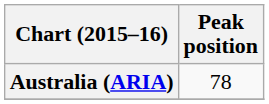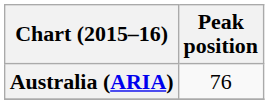Australia (ARIA) | Peak position: 78 -> 76
